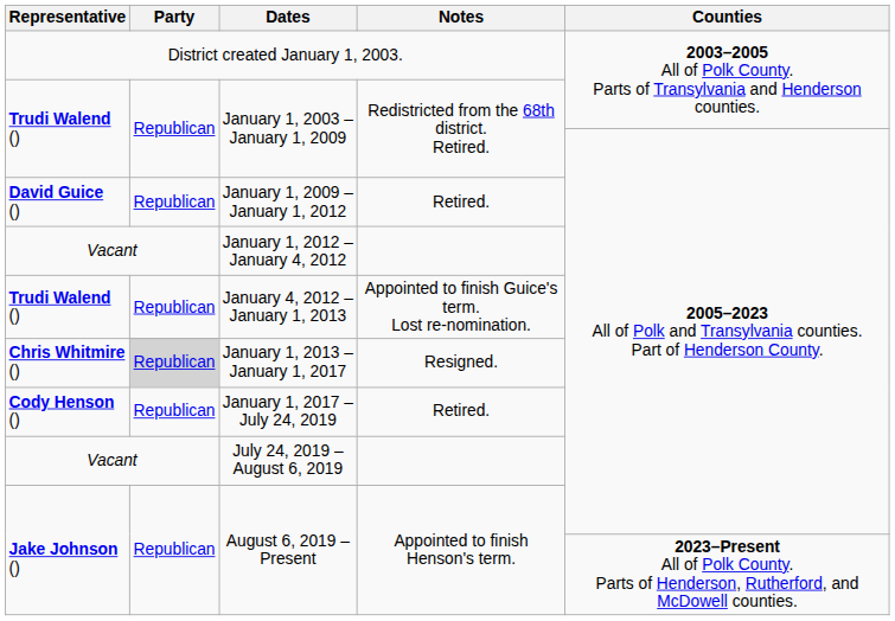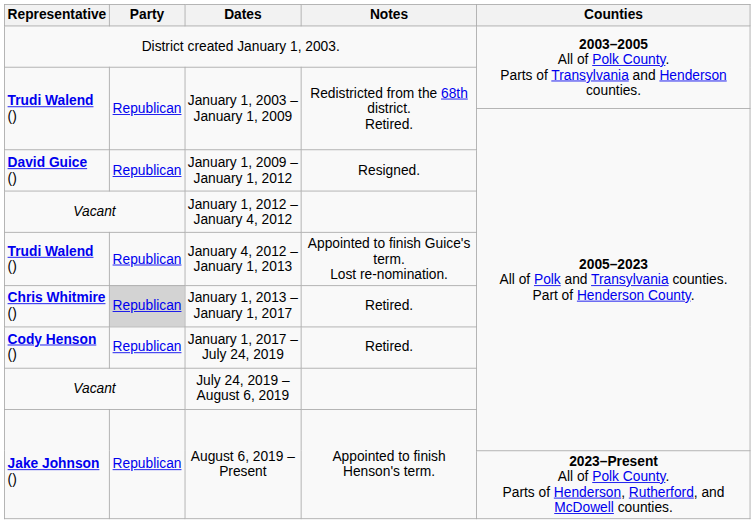January 1, 2009 – January 1, 2012 | Notes: Retired. -> Resigned.
January 1, 2013 – January 1, 2017 | Notes: Resigned. -> Retired.
